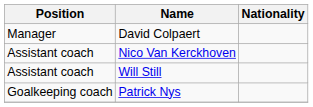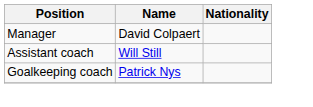- row: Assistant coach | Nico Van Kerckhoven
